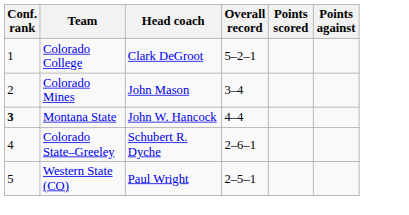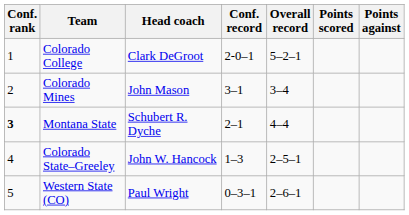+ column: Conf. record | 2-0–1 | 3–1 | 2–1 | 1–3 | 0–3–1
Montana State | Head coach: John W. Hancock -> Schubert R. Dyche
Colorado State–Greeley | Head coach: Schubert R. Dyche -> John W. Hancock
Colorado State–Greeley | Overall record: 2–6–1 -> 2–5–1
Western State (CO) | Overall record: 2–5–1 -> 2–6–1
